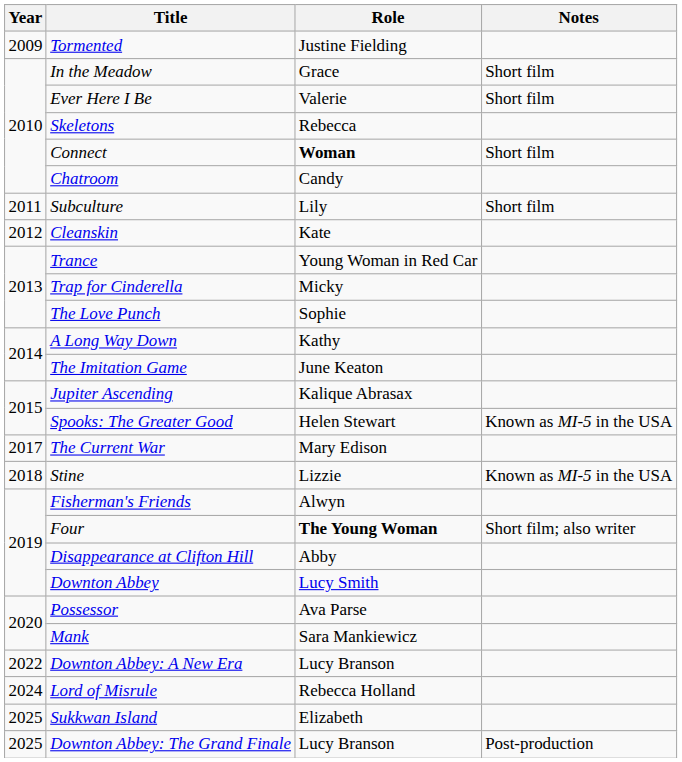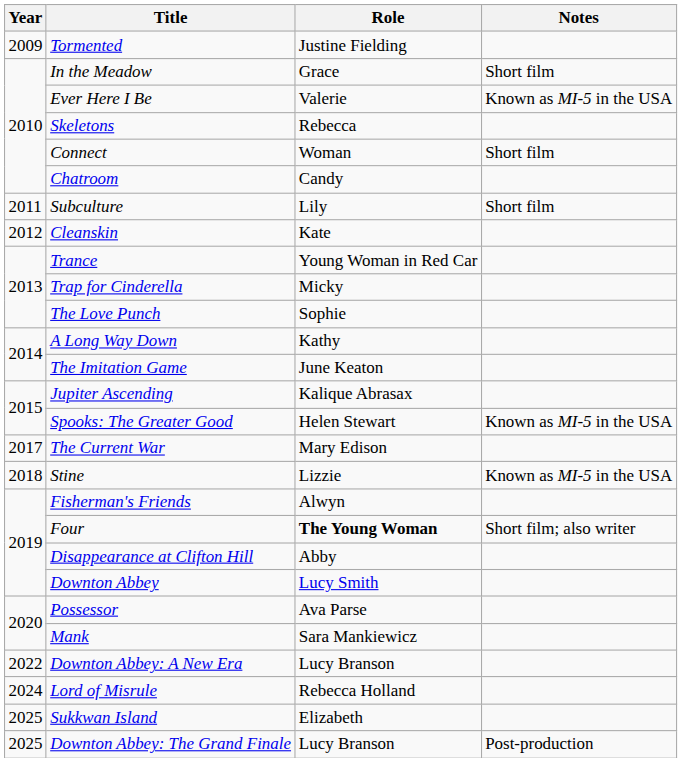Ever Here I Be | Notes: Short film -> Known as MI-5 in the USA
Connect | Role: bold -> normal
